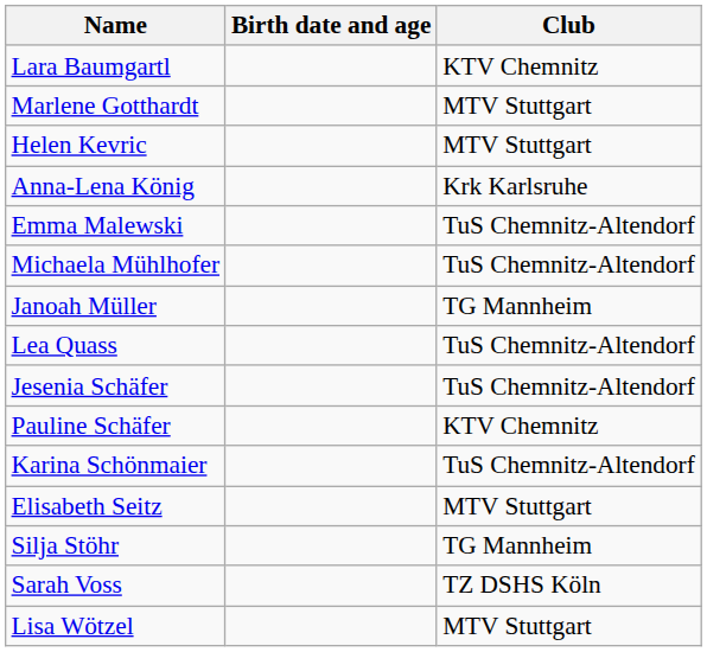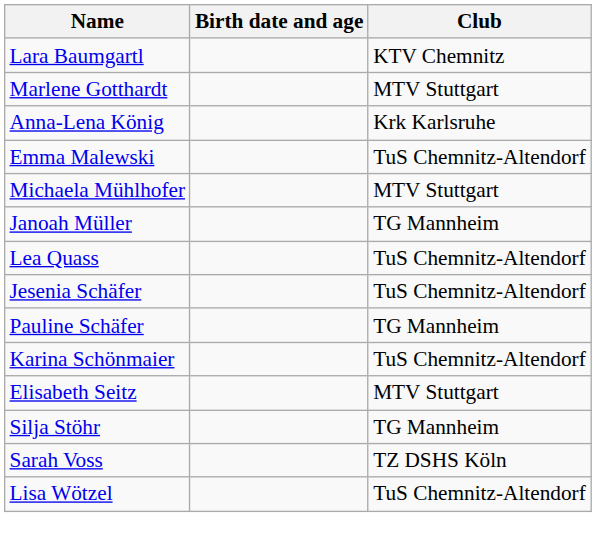- row: Helen Kevric | MTV Stuttgart
Michaela Mühlhofer | Club: TuS Chemnitz-Altendorf -> MTV Stuttgart
Pauline Schäfer | Club: KTV Chemnitz -> TG Mannheim
Lisa Wötzel | Club: MTV Stuttgart -> TuS Chemnitz-Altendorf
